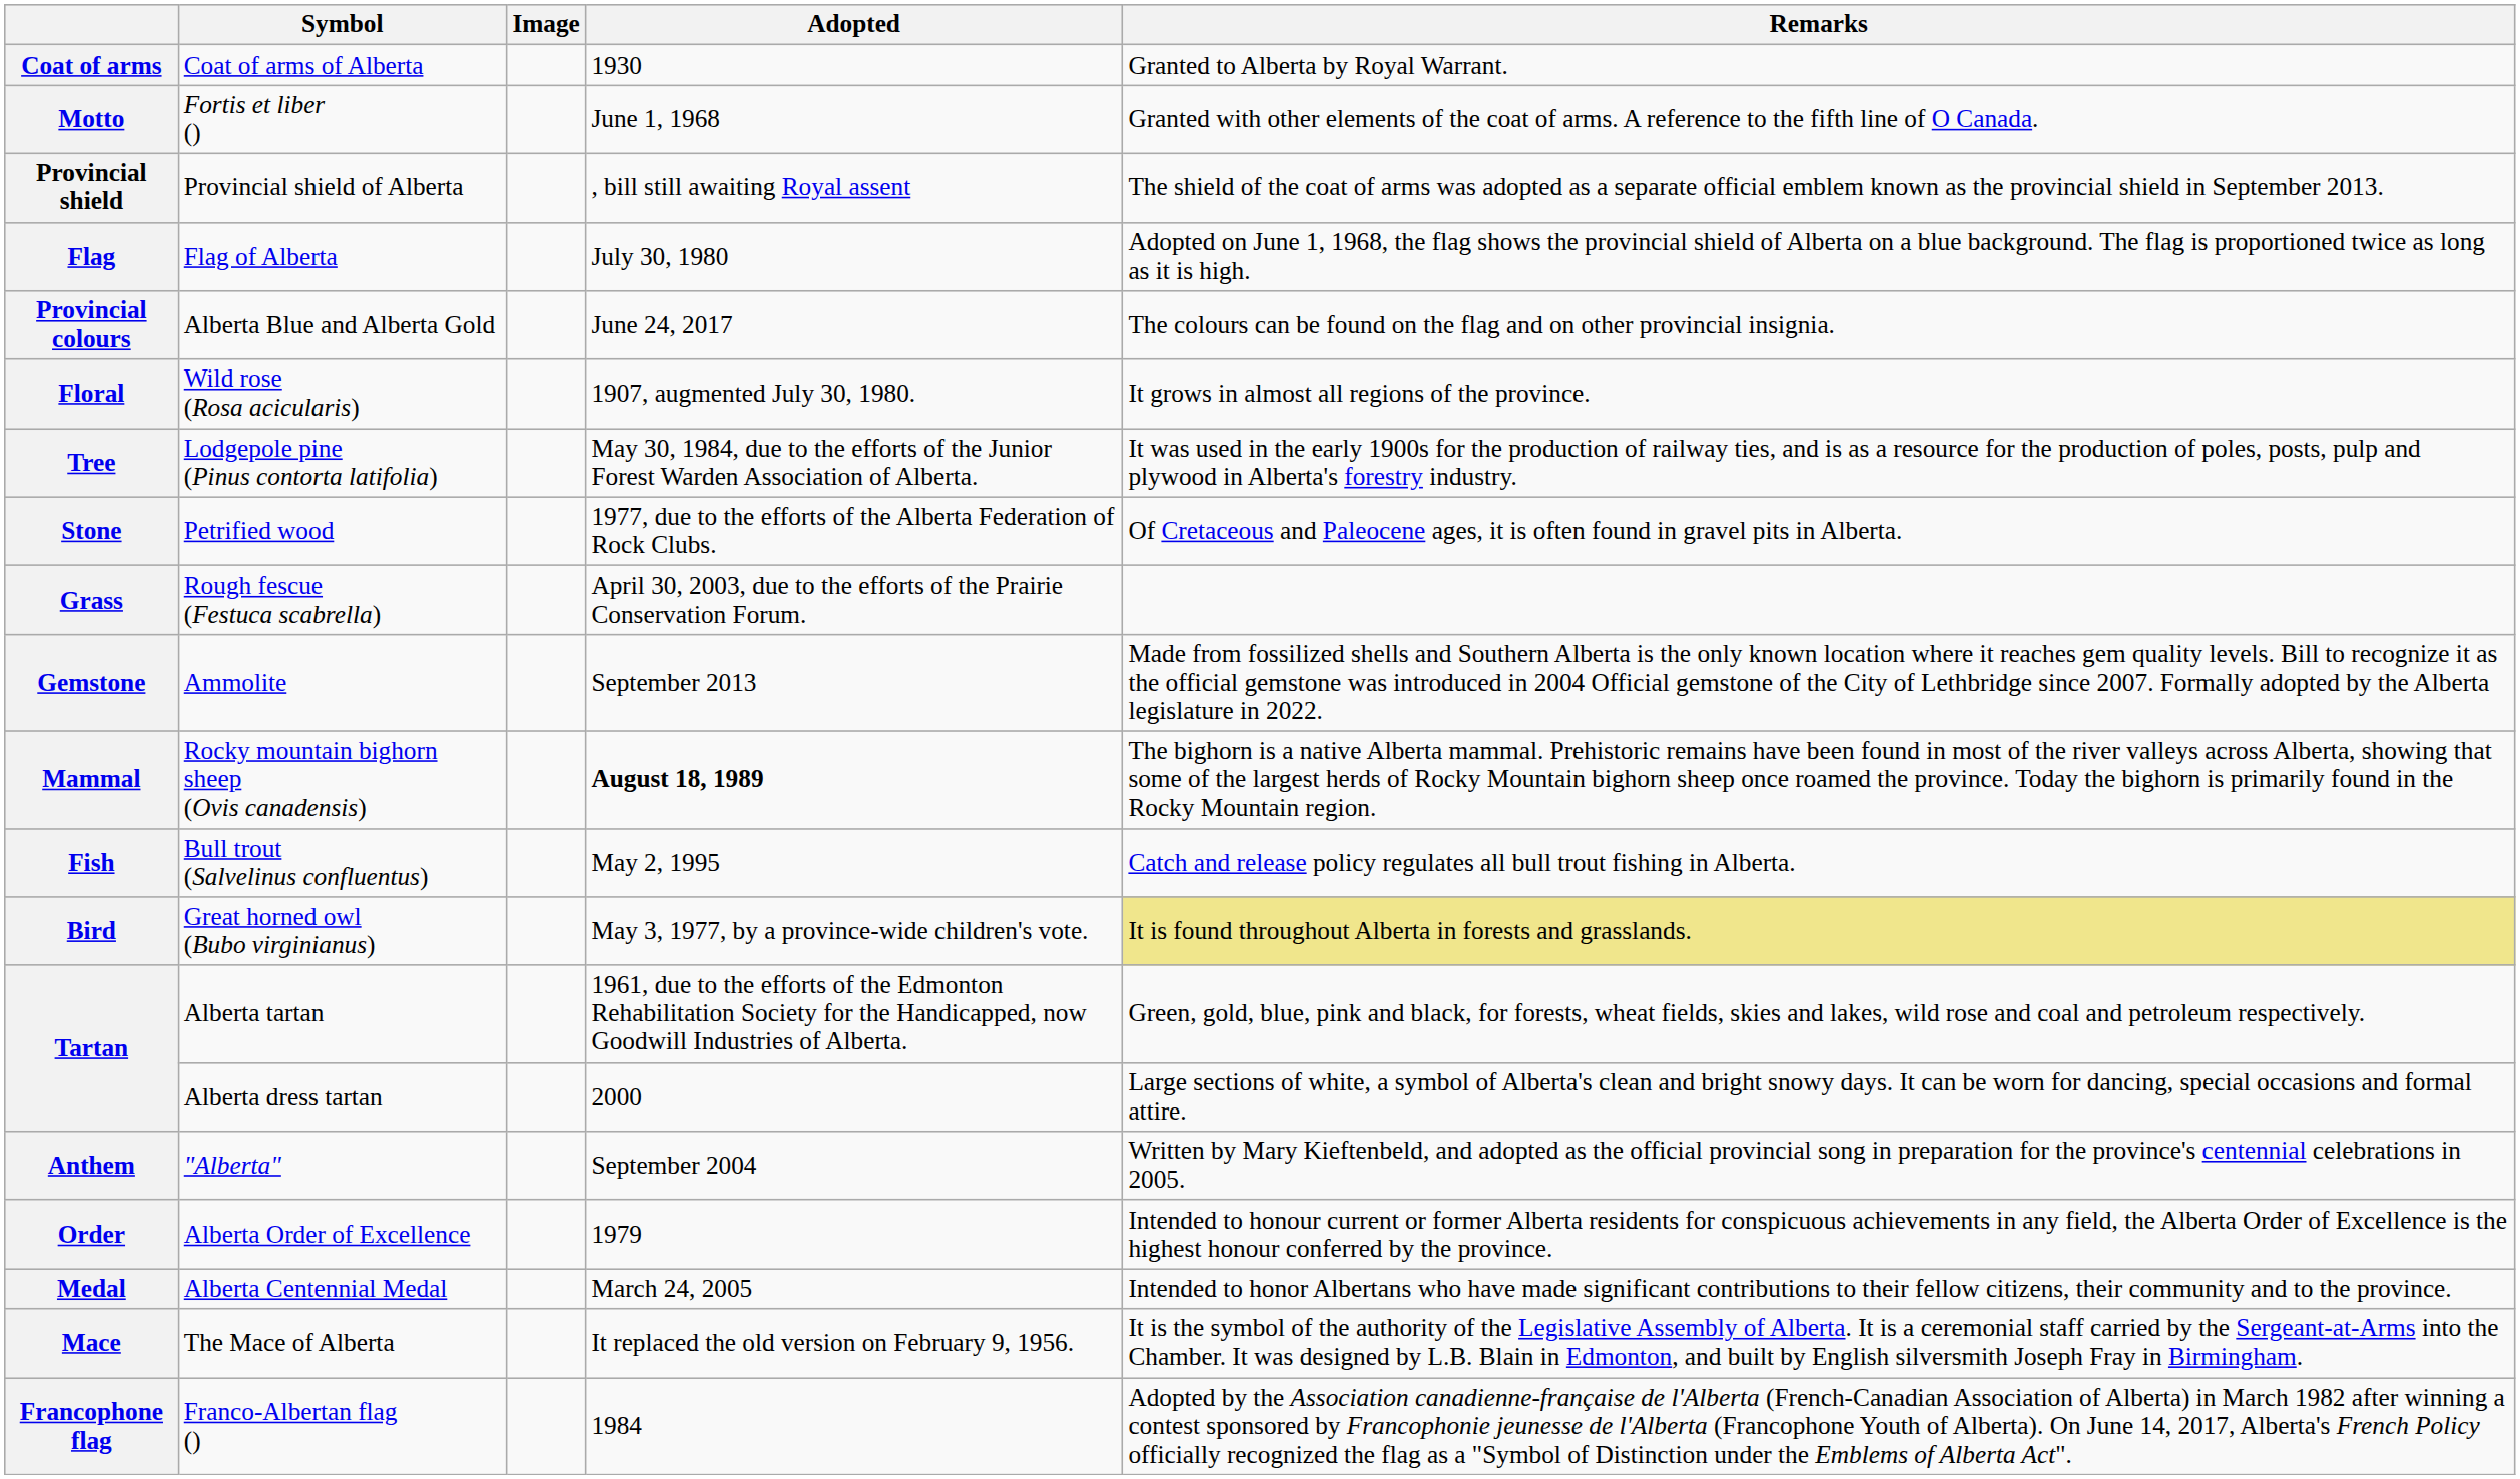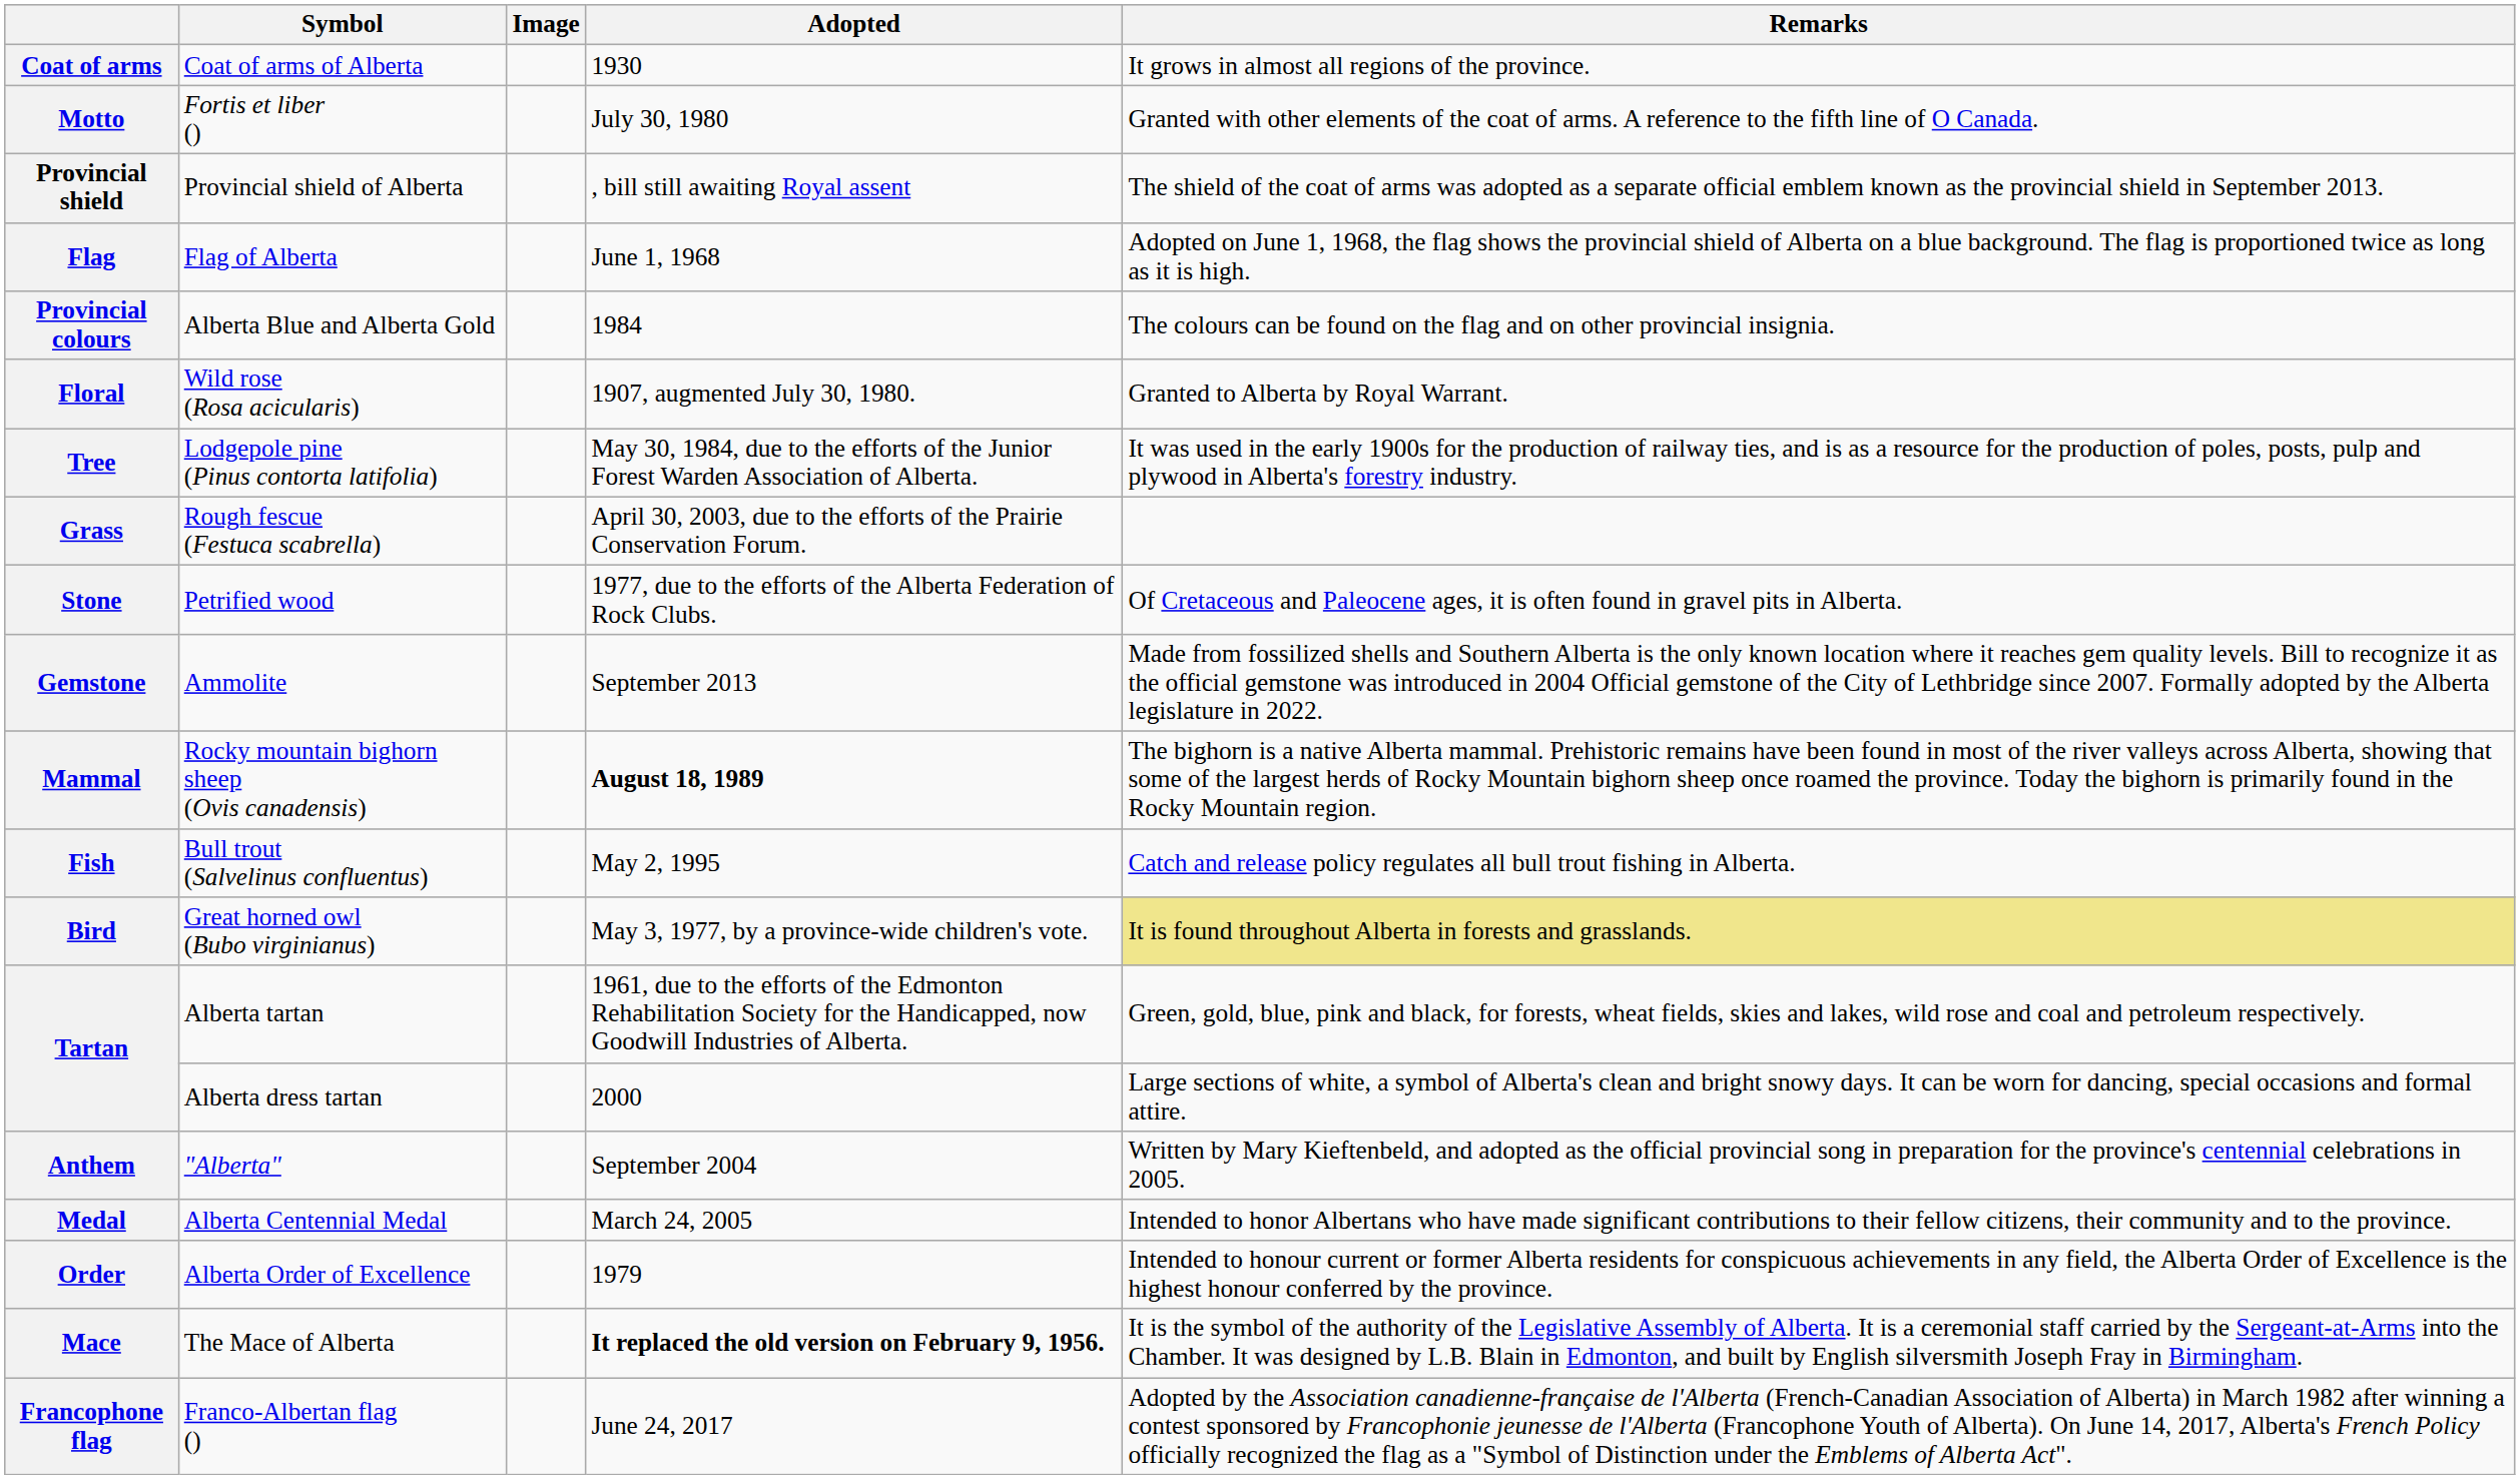Coat of arms | Remarks: Granted to Alberta by Royal Warrant. -> It grows in almost all regions of the province.
Motto | Adopted: June 1, 1968 -> July 30, 1980
Flag | Adopted: July 30, 1980 -> June 1, 1968
Provincial colours | Adopted: June 24, 2017 -> 1984
Floral | Remarks: It grows in almost all regions of the province. -> Granted to Alberta by Royal Warrant.
rows swapped: Grass <-> Stone
rows swapped: Order <-> Medal
Mace | Adopted: normal -> bold
Francophone flag | Adopted: 1984 -> June 24, 2017
